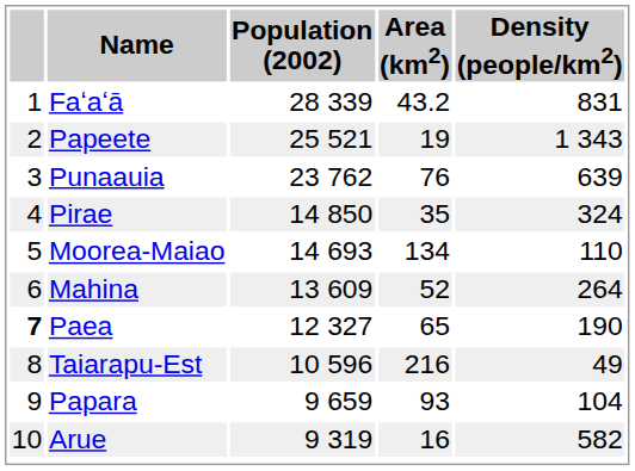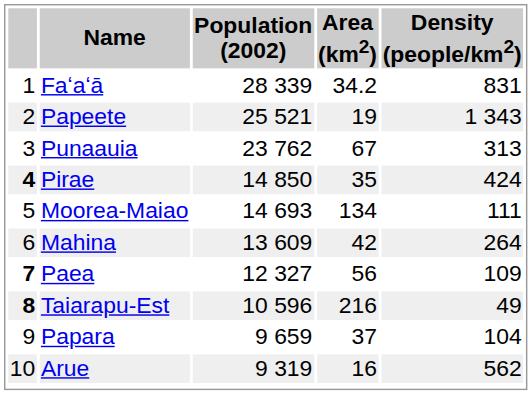Faʻaʻā | Area (km2): 43.2 -> 34.2
Punaauia | Area (km2): 76 -> 67
Punaauia | Density (people/km2): 639 -> 313
Pirae | column 1: normal -> bold
Pirae | Density (people/km2): 324 -> 424
Moorea-Maiao | Density (people/km2): 110 -> 111
Mahina | Area (km2): 52 -> 42
Paea | Area (km2): 65 -> 56
Paea | Density (people/km2): 190 -> 109
Taiarapu-Est | column 1: normal -> bold
Papara | Area (km2): 93 -> 37
Arue | Density (people/km2): 582 -> 562
